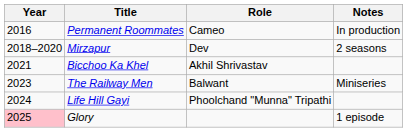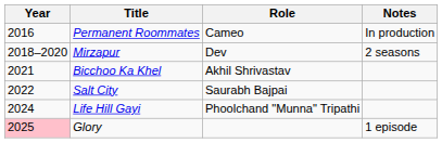+ row: 2022 | Salt City | Saurabh Bajpai
- row: 2023 | The Railway Men | Balwant | Miniseries
